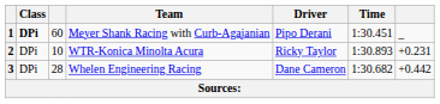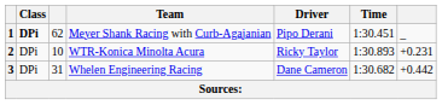1 | column 3: 60 -> 62
3 | column 3: 28 -> 31
